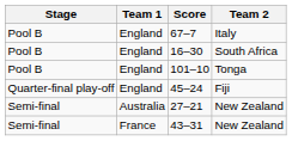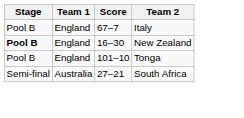16–30 | Stage: normal -> bold
16–30 | Team 2: South Africa -> New Zealand
- row: Quarter-final play-off | England | 45–24 | Fiji
27–21 | Team 2: New Zealand -> South Africa
- row: Semi-final | France | 43–31 | New Zealand
